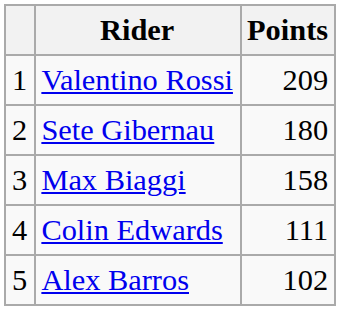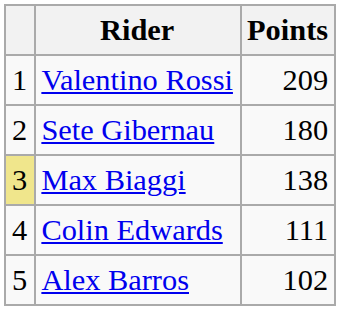Max Biaggi | column 1: no background -> khaki background
Max Biaggi | Points: 158 -> 138
